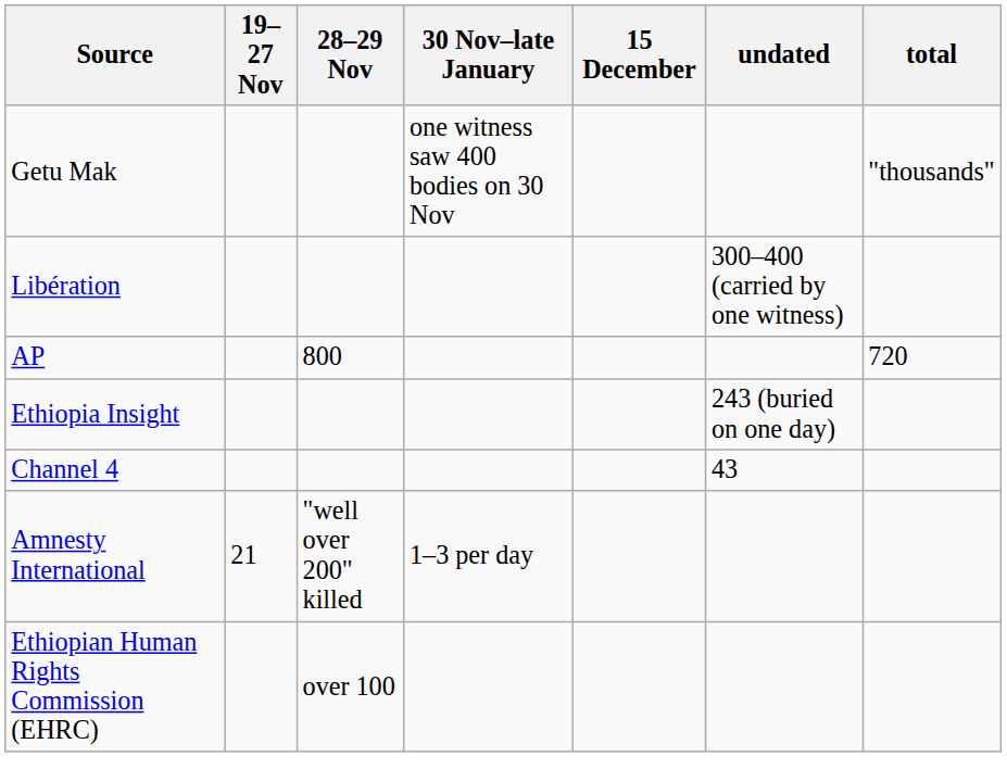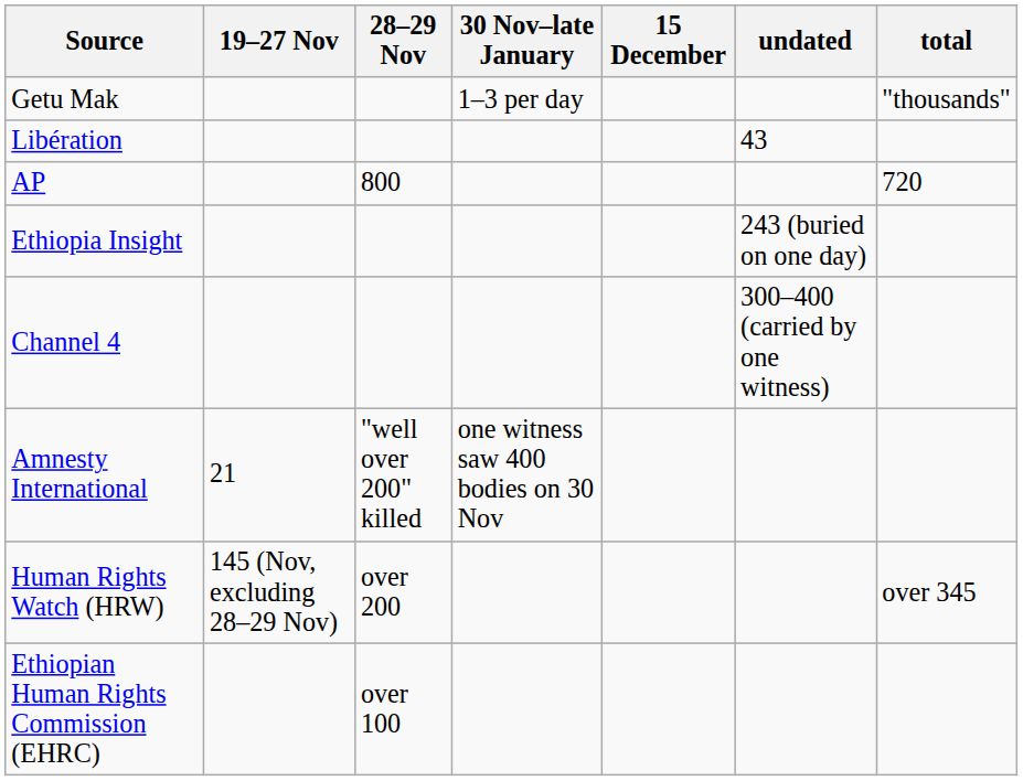Getu Mak | 30 Nov–late January: one witness saw 400 bodies on 30 Nov -> 1–3 per day
Libération | undated: 300–400 (carried by one witness) -> 43
Channel 4 | undated: 43 -> 300–400 (carried by one witness)
Amnesty International | 30 Nov–late January: 1–3 per day -> one witness saw 400 bodies on 30 Nov
+ row: Human Rights Watch (HRW) | 145 (Nov, excluding 28–29 Nov) | over 200 | over 345
